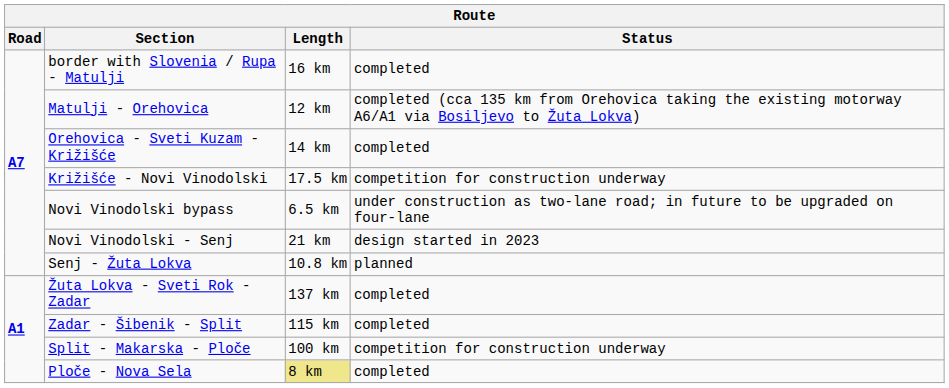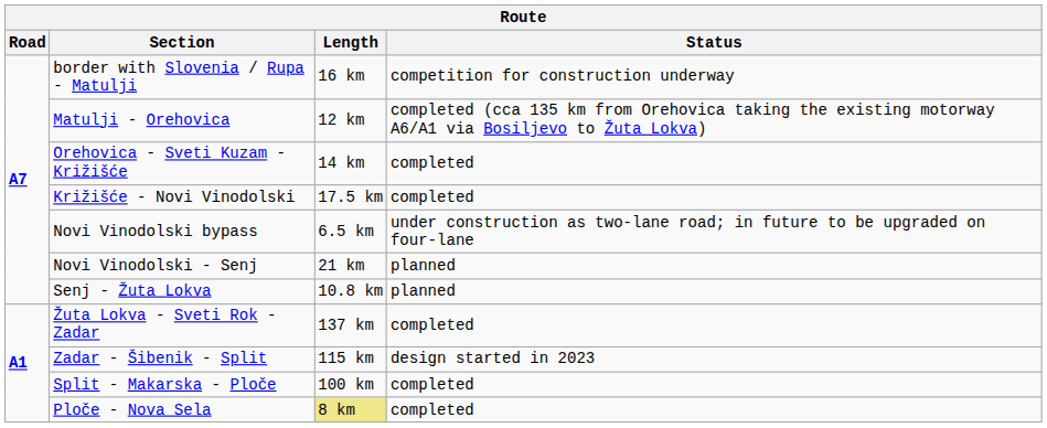border with Slovenia / Rupa - Matulji | Status: completed -> competition for construction underway
Križišće - Novi Vinodolski | Status: competition for construction underway -> completed
Novi Vinodolski - Senj | Status: design started in 2023 -> planned
Zadar - Šibenik - Split | Status: completed -> design started in 2023
Split - Makarska - Ploče | Status: competition for construction underway -> completed
